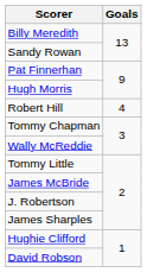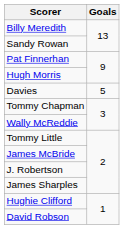+ row: Davies | 5
- row: Robert Hill | 4
